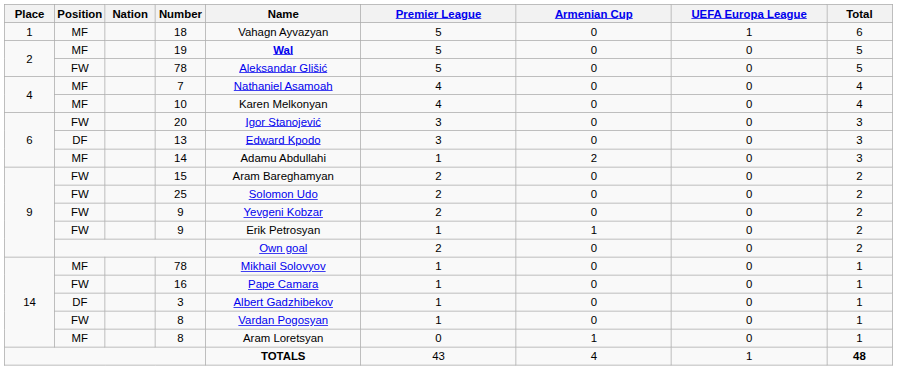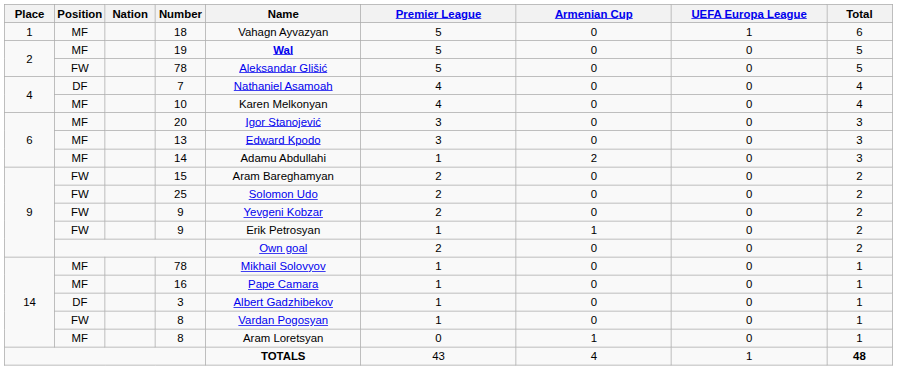7 | Position: MF -> DF
20 | Position: FW -> MF
13 | Position: DF -> MF
16 | Position: FW -> MF
